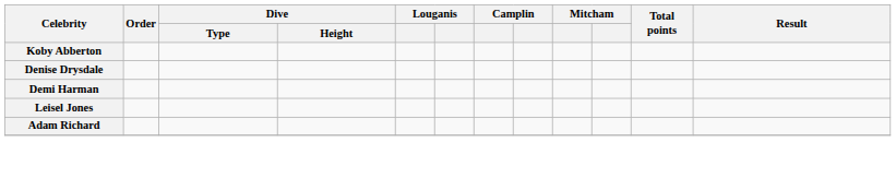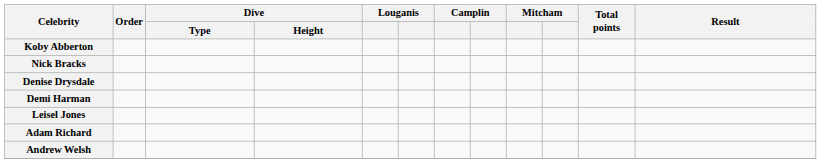+ row: Nick Bracks
+ row: Andrew Welsh
